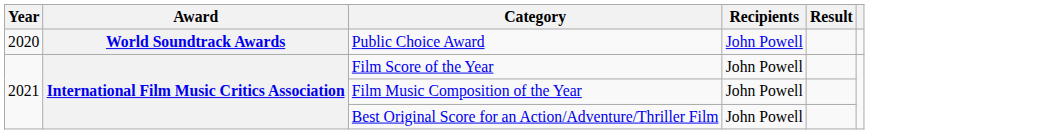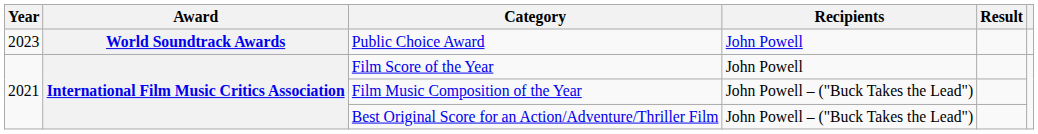Public Choice Award | Year: 2020 -> 2023
Film Music Composition of the Year | Recipients: John Powell -> John Powell – ("Buck Takes the Lead")
Best Original Score for an Action/Adventure/Thriller Film | Recipients: John Powell -> John Powell – ("Buck Takes the Lead")
